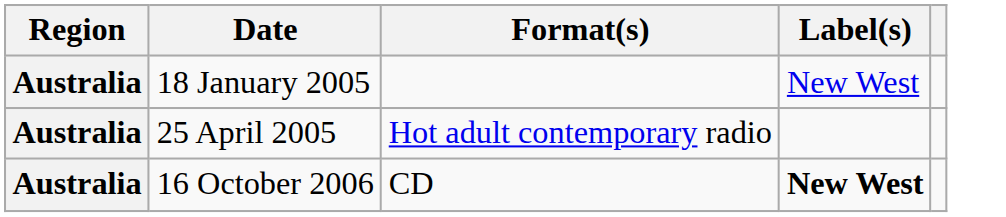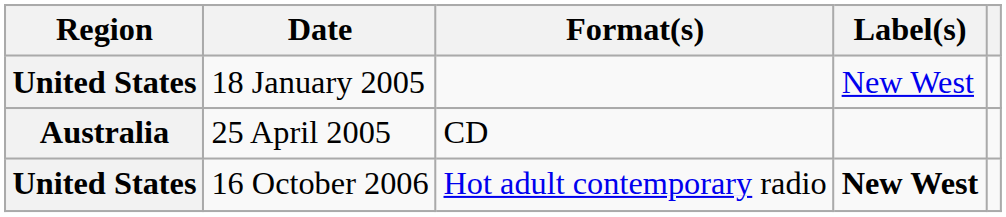18 January 2005 | Region: Australia -> United States
25 April 2005 | Format(s): Hot adult contemporary radio -> CD
16 October 2006 | Region: Australia -> United States
16 October 2006 | Format(s): CD -> Hot adult contemporary radio
